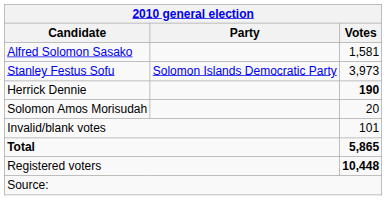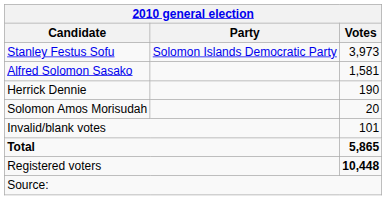rows swapped: Stanley Festus Sofu <-> Alfred Solomon Sasako
Herrick Dennie | Votes: bold -> normal
